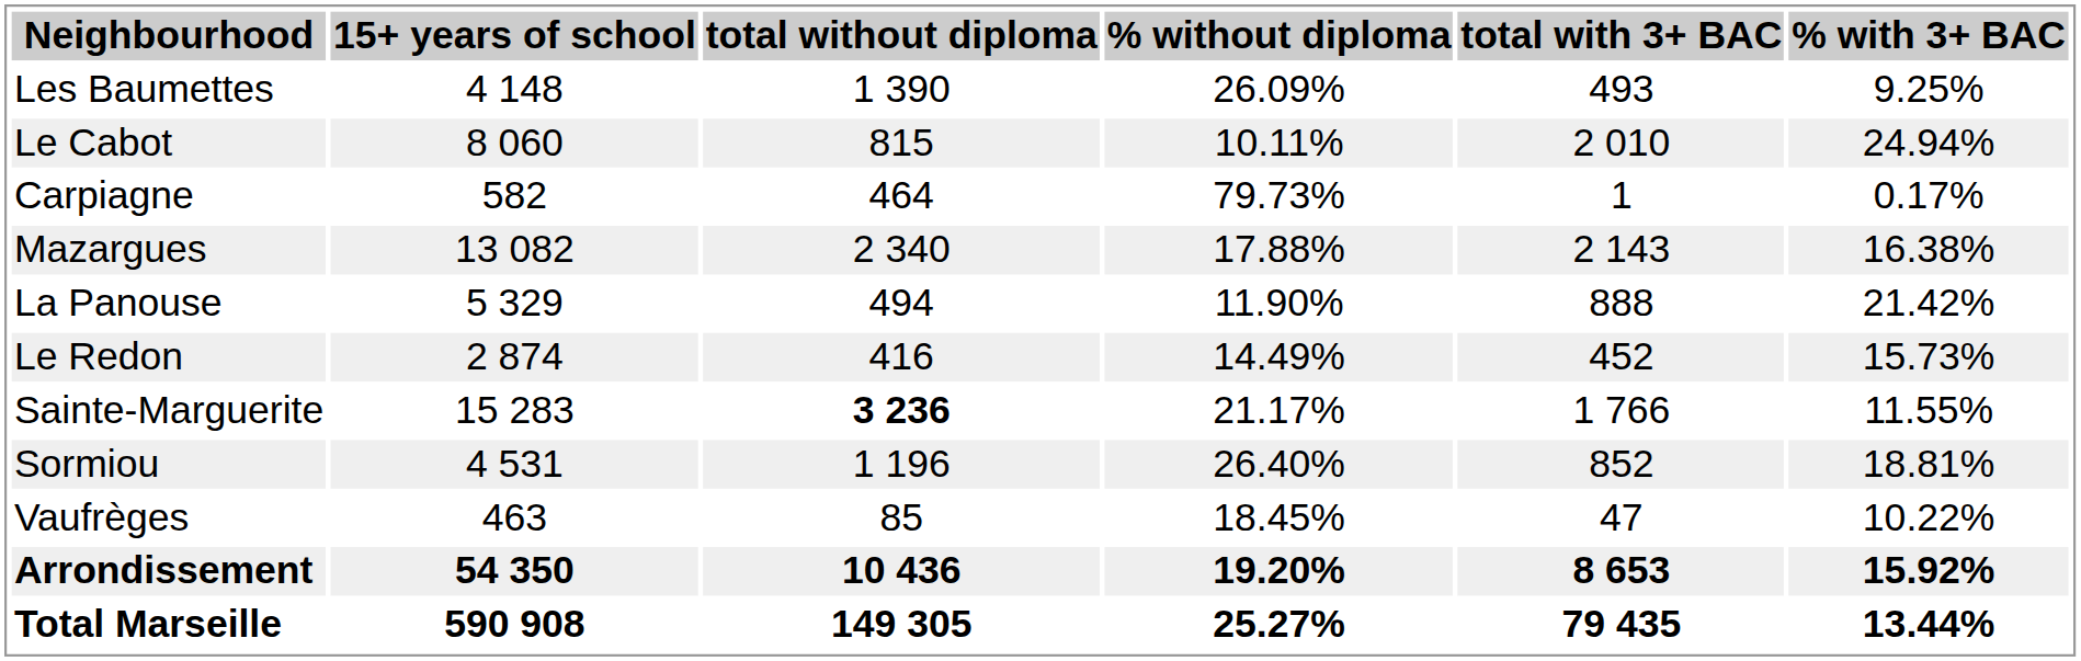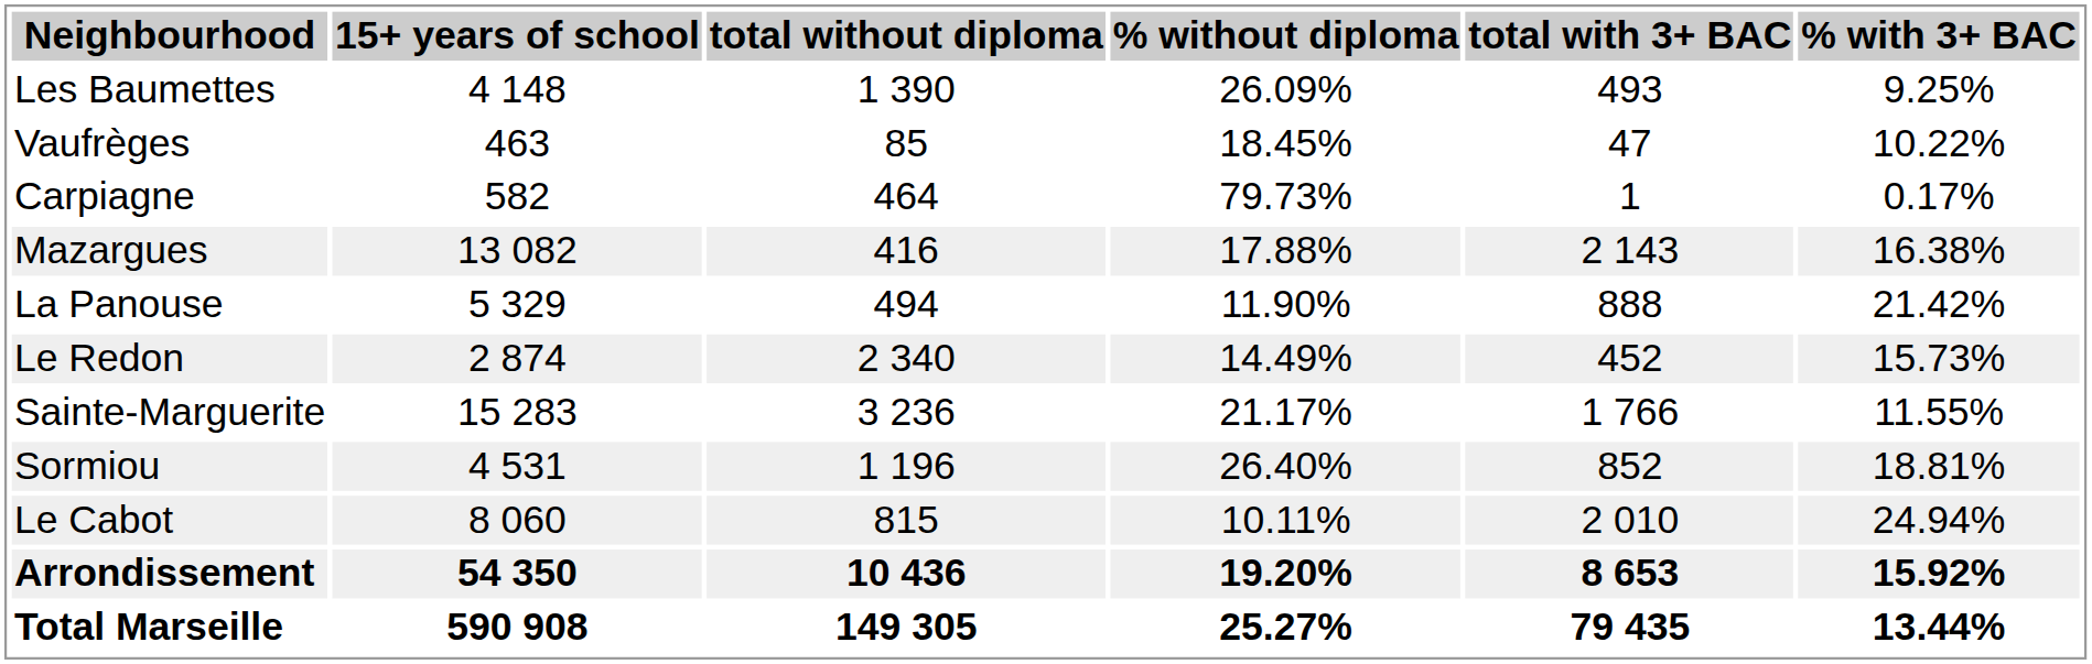rows swapped: Le Cabot <-> Vaufrèges
Mazargues | total without diploma: 2 340 -> 416
Le Redon | total without diploma: 416 -> 2 340
Sainte-Marguerite | total without diploma: bold -> normal
